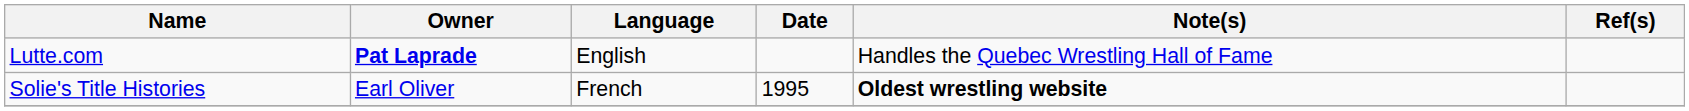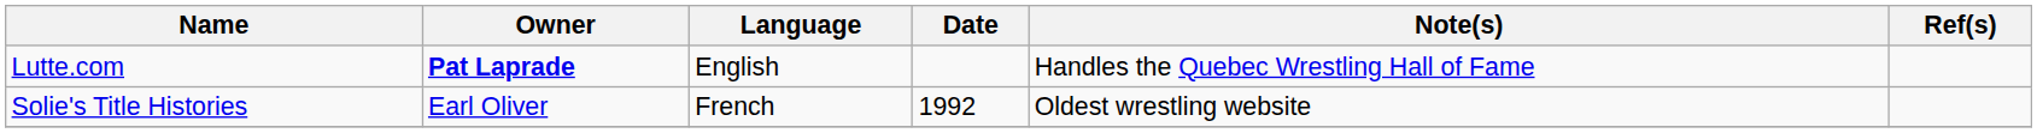Solie's Title Histories | Date: 1995 -> 1992
Solie's Title Histories | Note(s): bold -> normal
